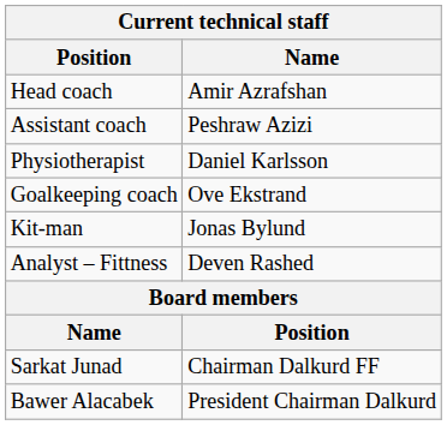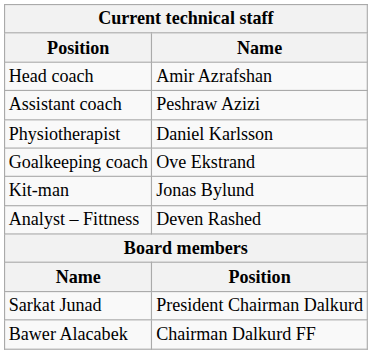Sarkat Junad | Name: Chairman Dalkurd FF -> President Chairman Dalkurd
Bawer Alacabek | Name: President Chairman Dalkurd -> Chairman Dalkurd FF
